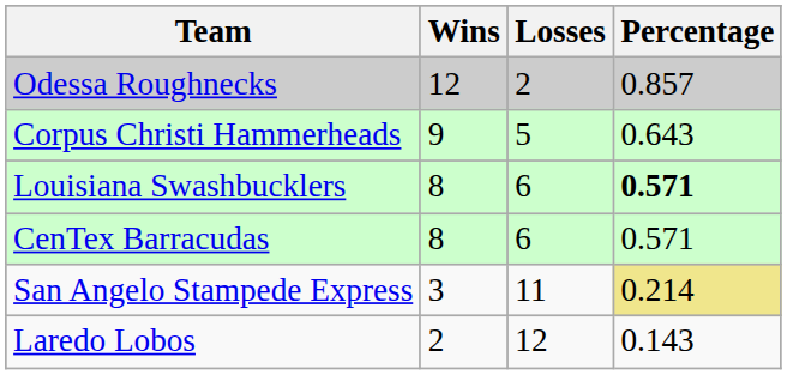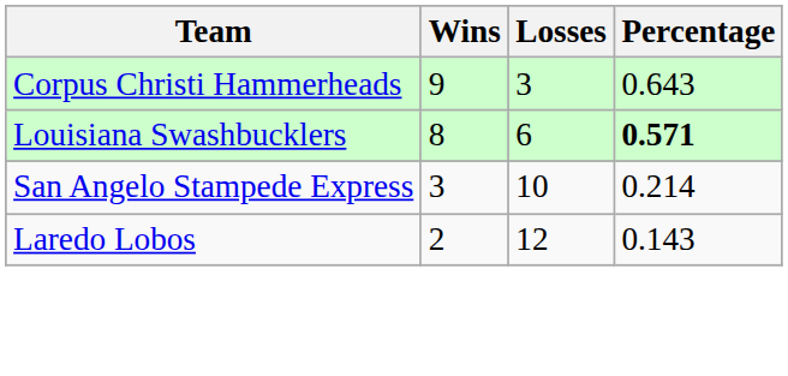- row: Odessa Roughnecks | 12 | 2 | 0.857
Corpus Christi Hammerheads | Losses: 5 -> 3
- row: CenTex Barracudas | 8 | 6 | 0.571
San Angelo Stampede Express | Losses: 11 -> 10
San Angelo Stampede Express | Percentage: khaki background -> no background
